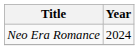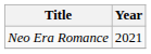Neo Era Romance | Year: 2024 -> 2021
